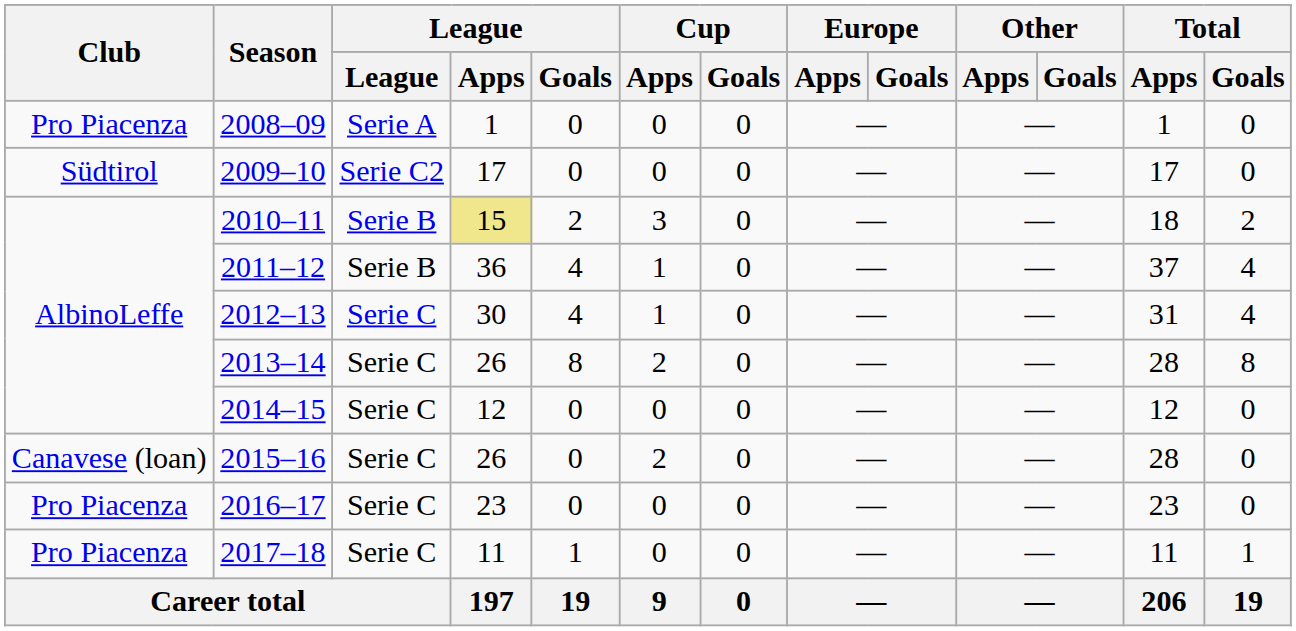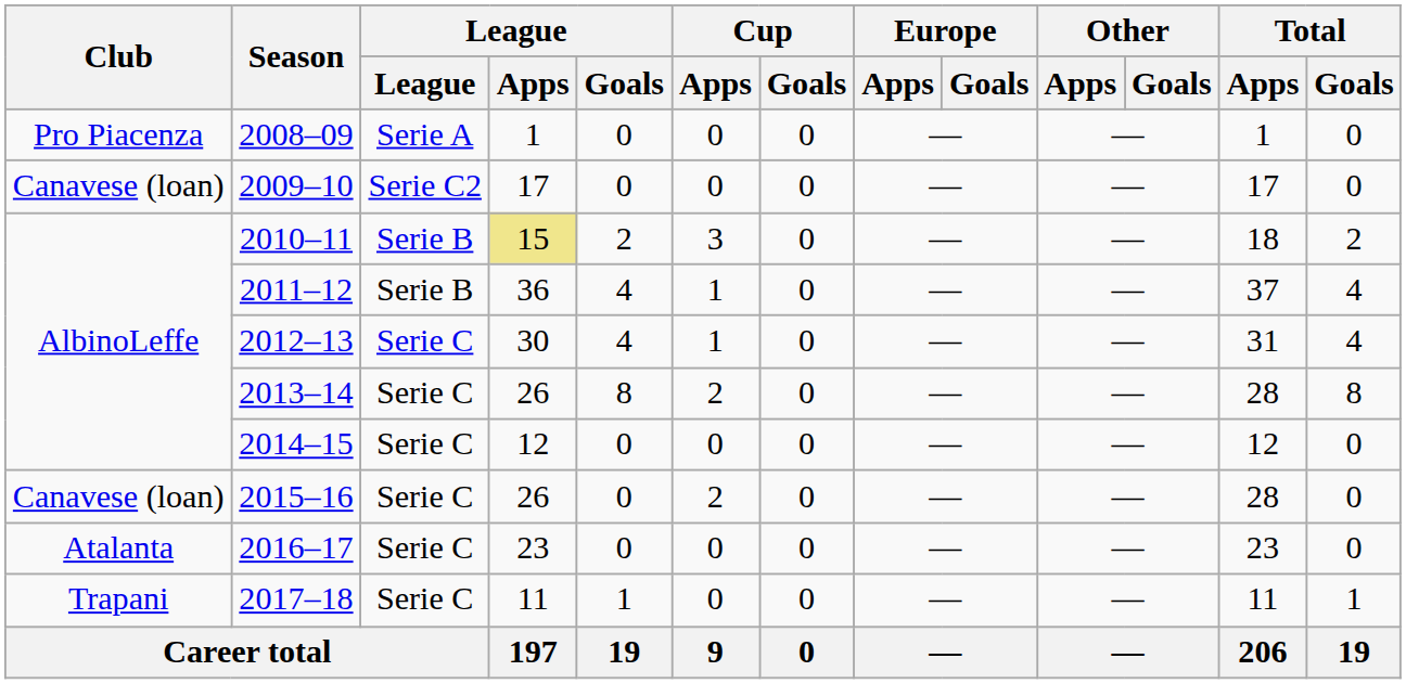2009–10 | Club: Südtirol -> Canavese (loan)
2016–17 | Club: Pro Piacenza -> Atalanta
2017–18 | Club: Pro Piacenza -> Trapani
